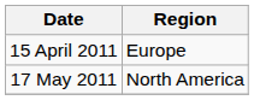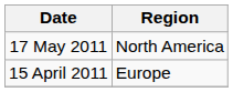rows swapped: 15 April 2011 <-> 17 May 2011
